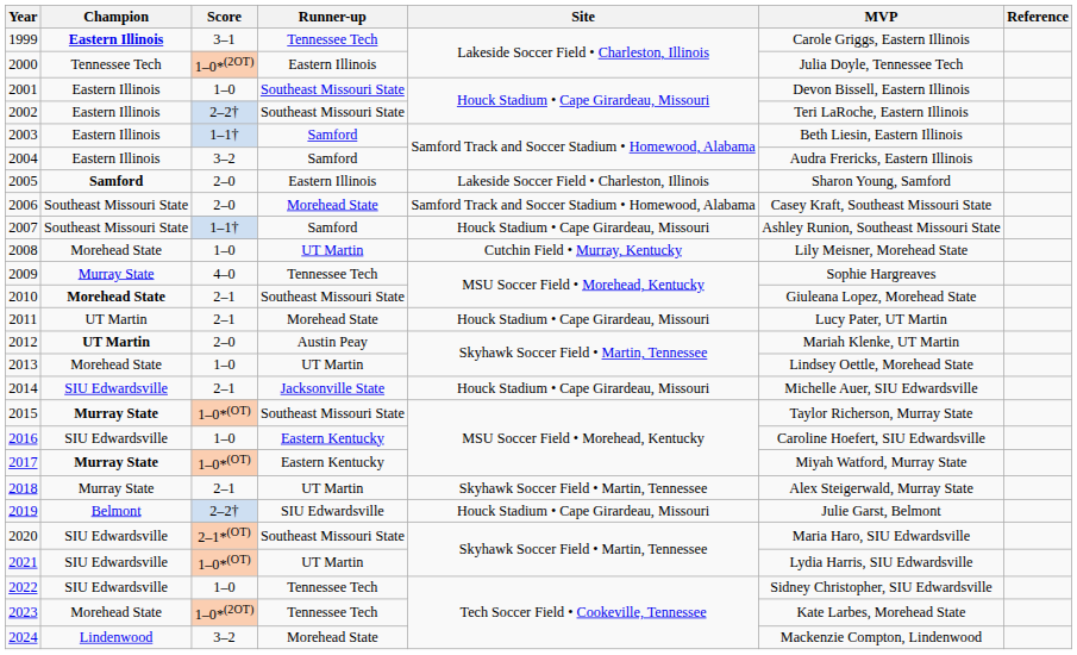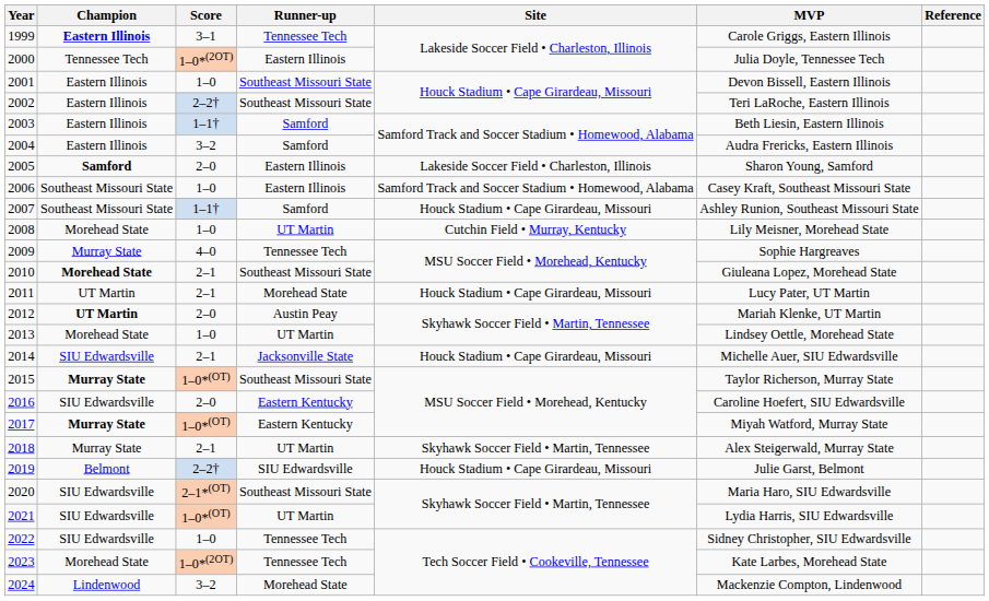2006 | Score: 2–0 -> 1–0
2006 | Runner-up: Morehead State -> Eastern Illinois
2016 | Score: 1–0 -> 2–0
